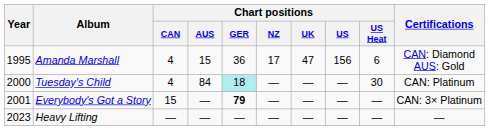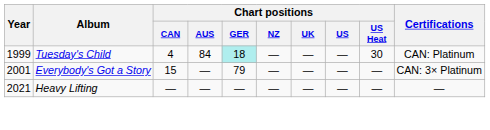- row: 1995 | Amanda Marshall | 4 | 15 | 36 | 17 | 47 | 156 | 6 | CAN: Diamond AUS: Gold
Tuesday's Child | Year: 2000 -> 1999
Everybody's Got a Story | Chart positions / GER: bold -> normal
Heavy Lifting | Year: 2023 -> 2021
